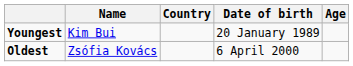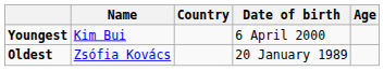Youngest | Date of birth: 20 January 1989 -> 6 April 2000
Oldest | Date of birth: 6 April 2000 -> 20 January 1989
